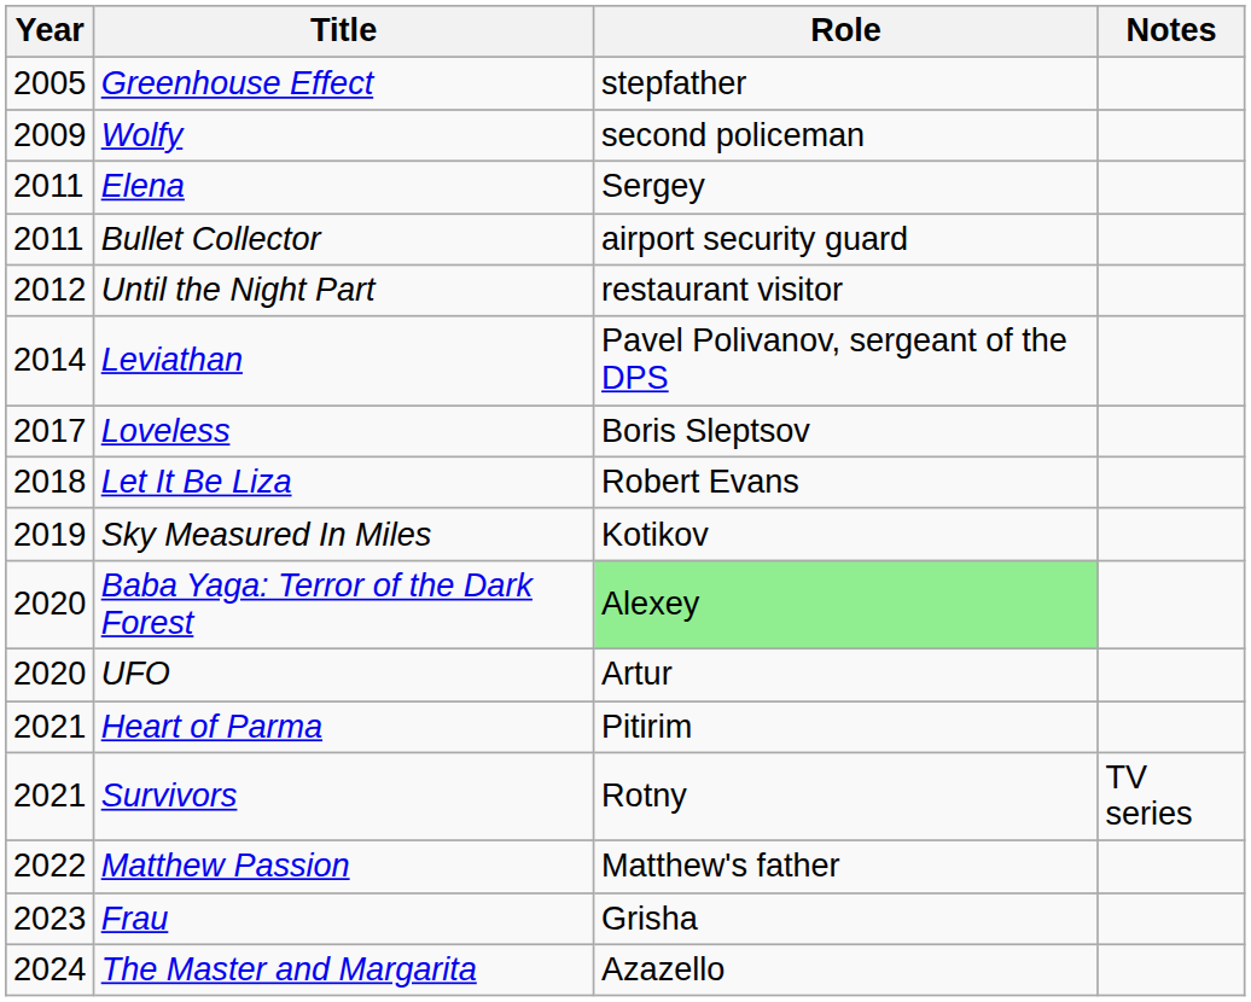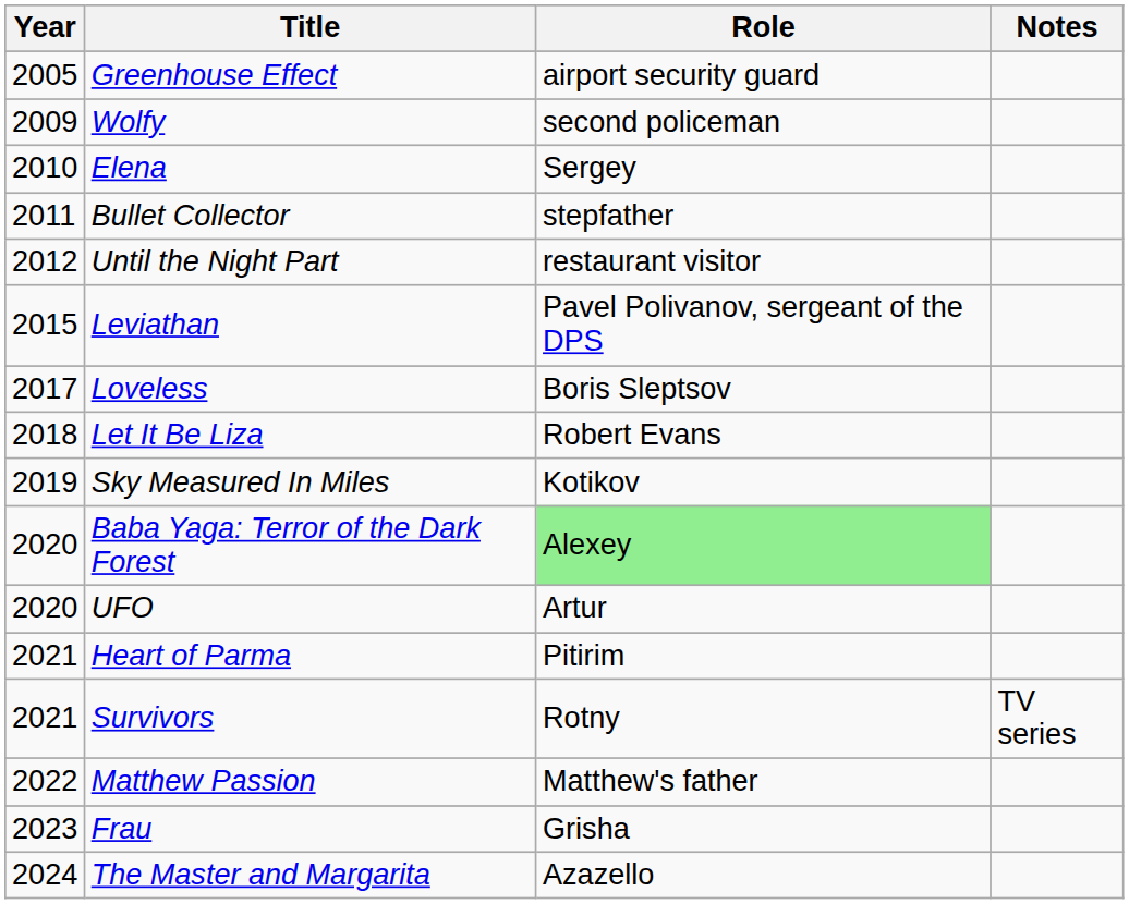Greenhouse Effect | Role: stepfather -> airport security guard
Elena | Year: 2011 -> 2010
Bullet Collector | Role: airport security guard -> stepfather
Leviathan | Year: 2014 -> 2015
